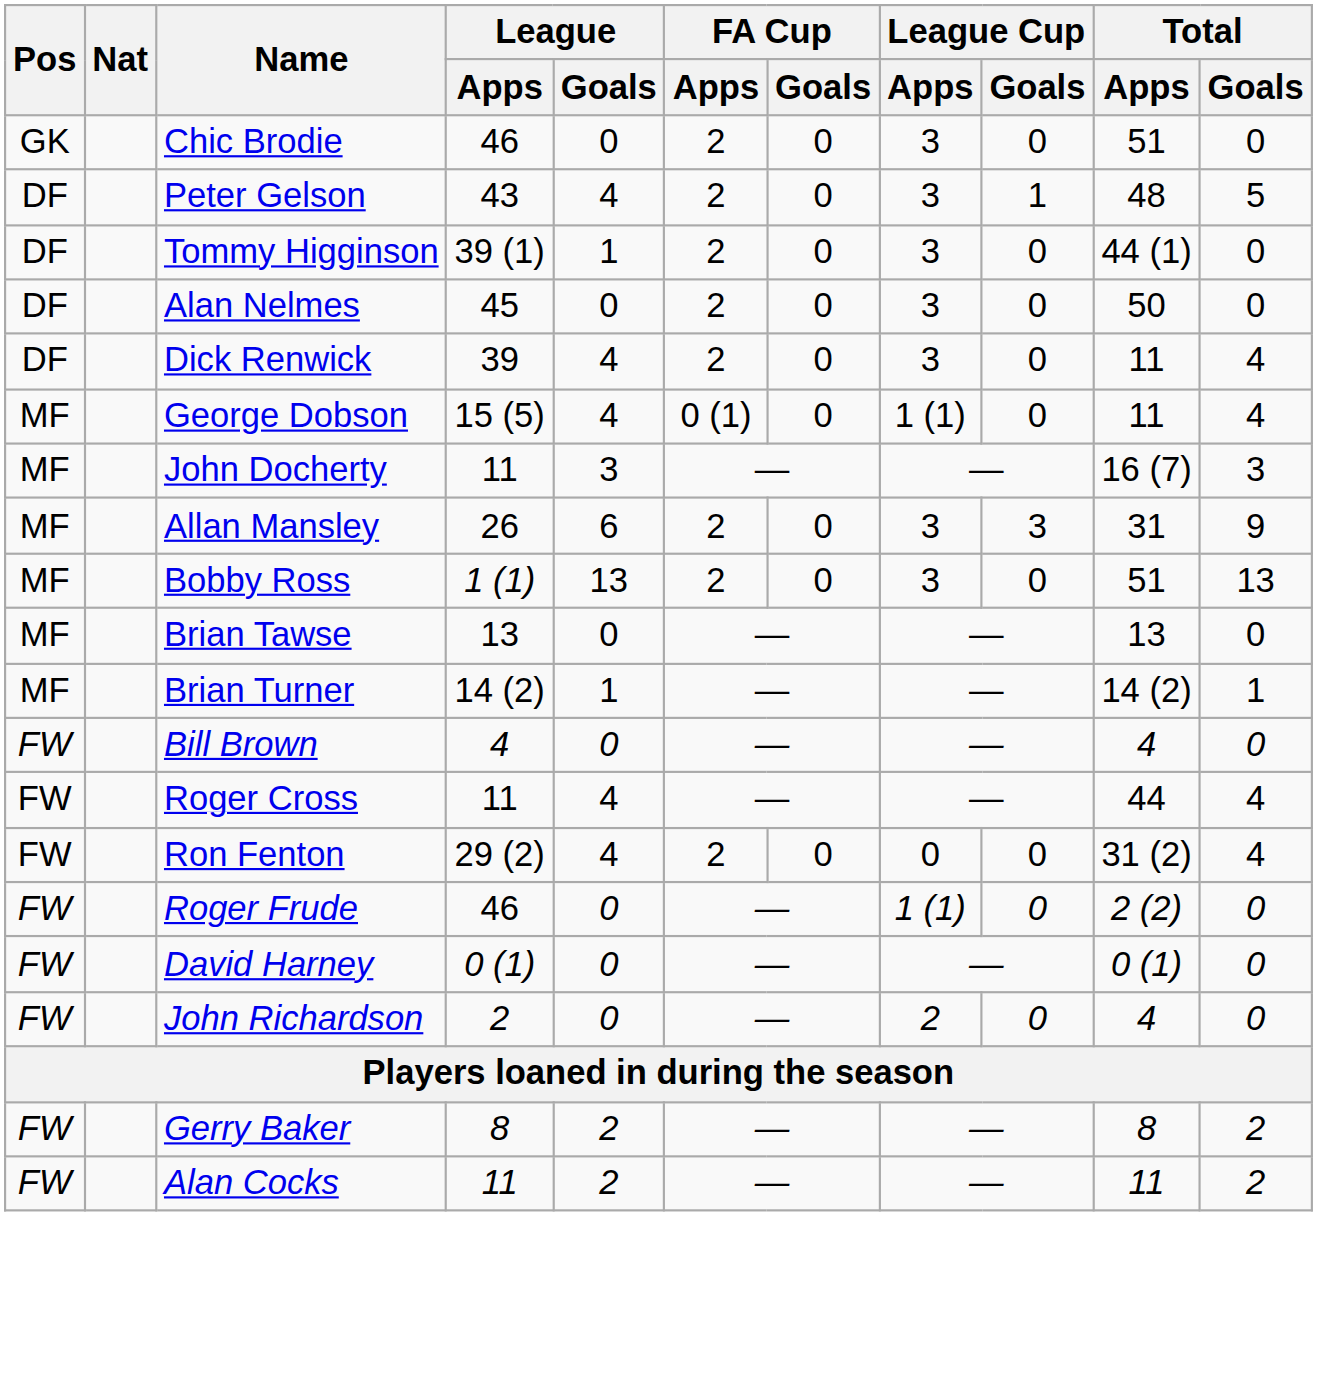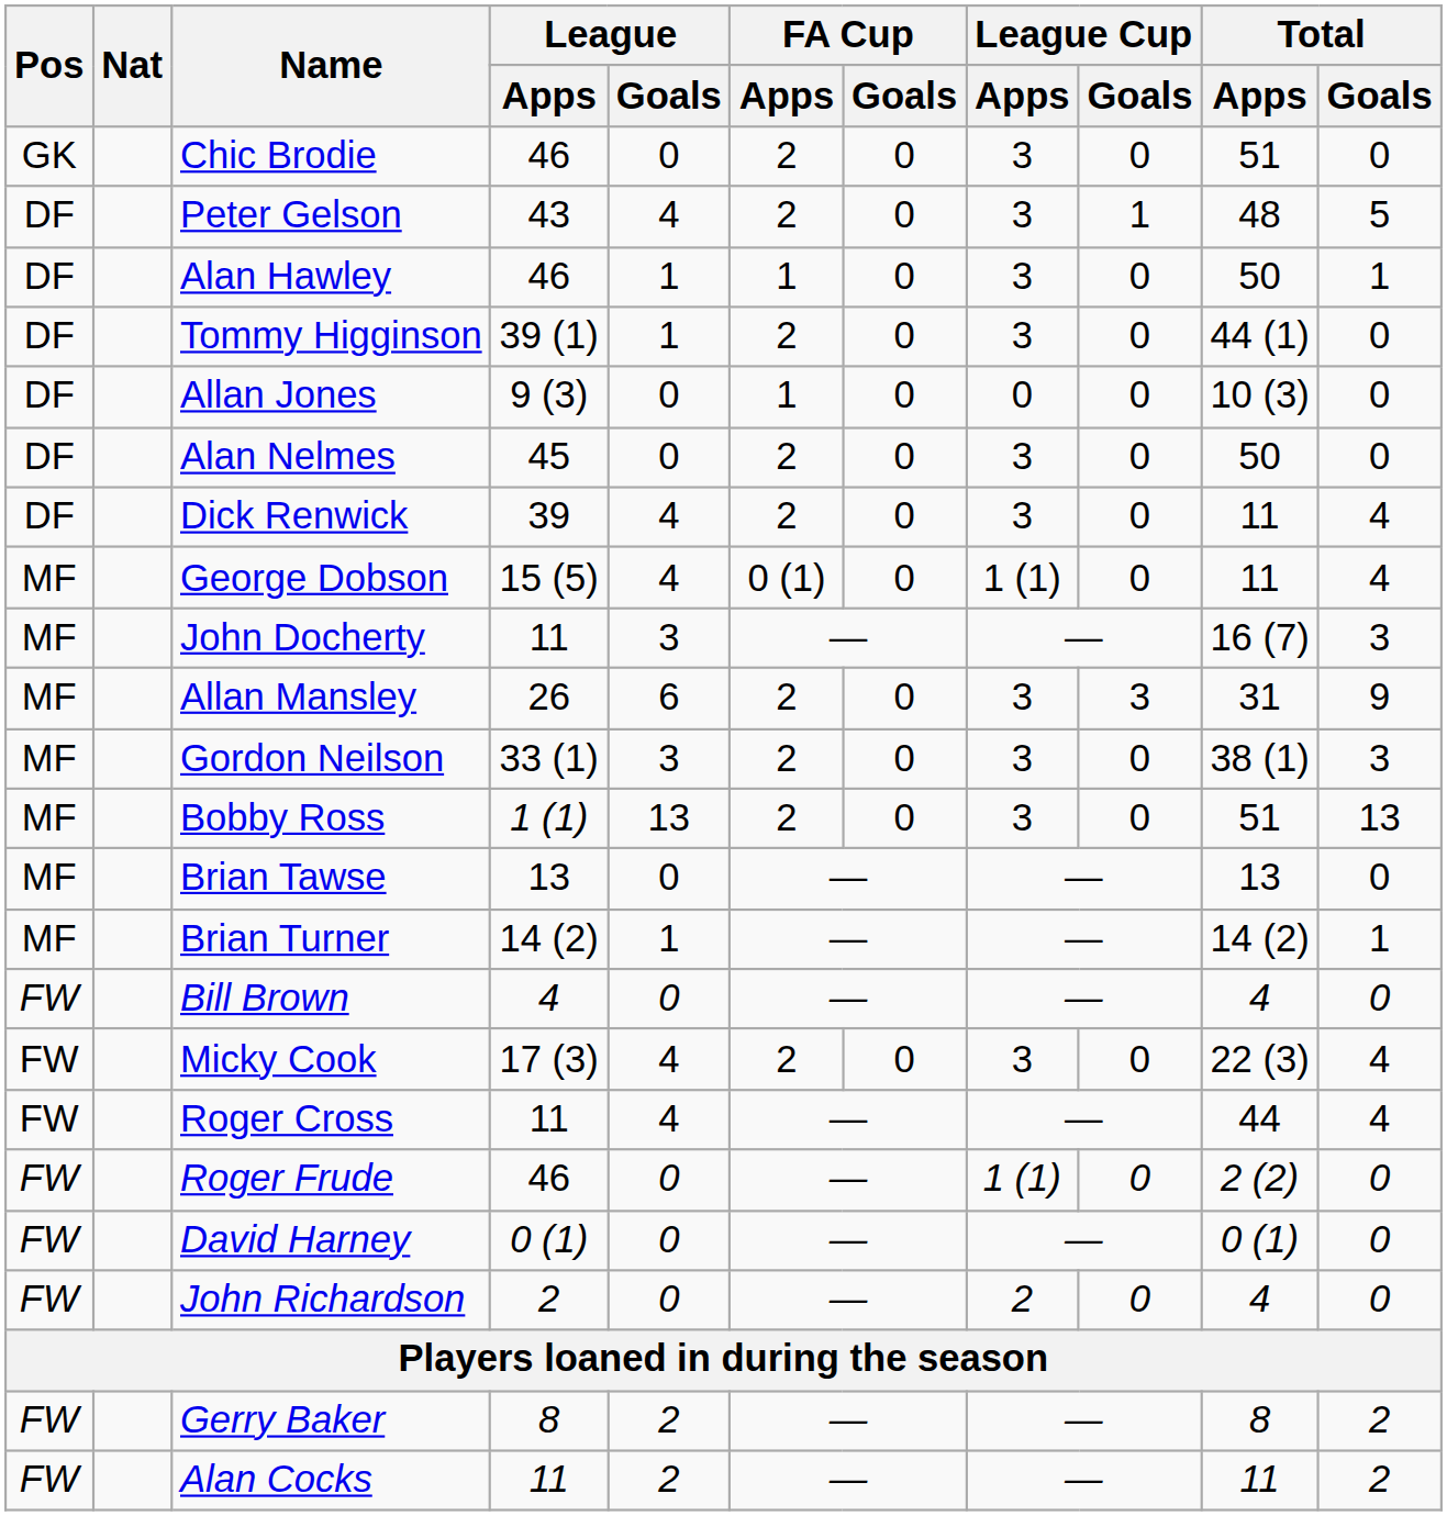+ row: DF | Alan Hawley | 46 | 1 | 1 | 0 | 3 | 0 | 50 | 1
+ row: DF | Allan Jones | 9 (3) | 0 | 1 | 0 | 0 | 0 | 10 (3) | 0
+ row: MF | Gordon Neilson | 33 (1) | 3 | 2 | 0 | 3 | 0 | 38 (1) | 3
+ row: FW | Micky Cook | 17 (3) | 4 | 2 | 0 | 3 | 0 | 22 (3) | 4
- row: FW | Ron Fenton | 29 (2) | 4 | 2 | 0 | 0 | 0 | 31 (2) | 4
